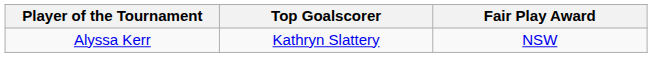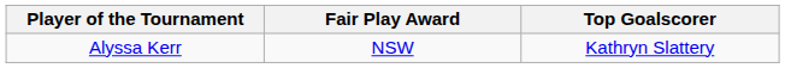columns swapped: Top Goalscorer <-> Fair Play Award
